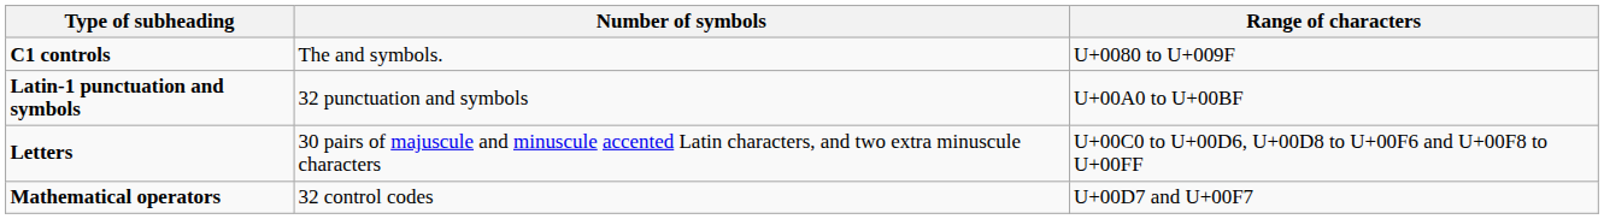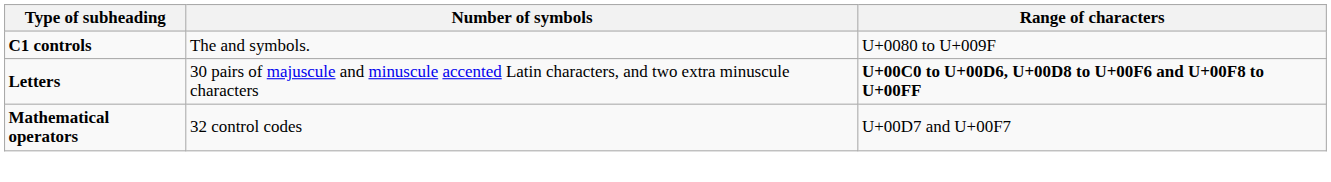- row: Latin-1 punctuation and symbols | 32 punctuation and symbols | U+00A0 to U+00BF
Letters | Range of characters: normal -> bold
